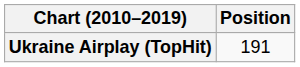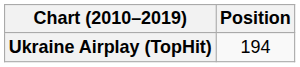Ukraine Airplay (TopHit) | Position: 191 -> 194
